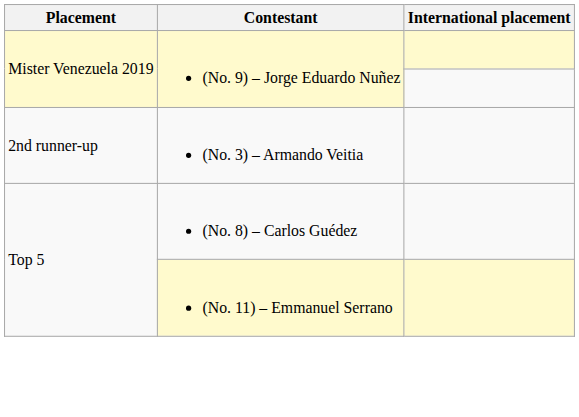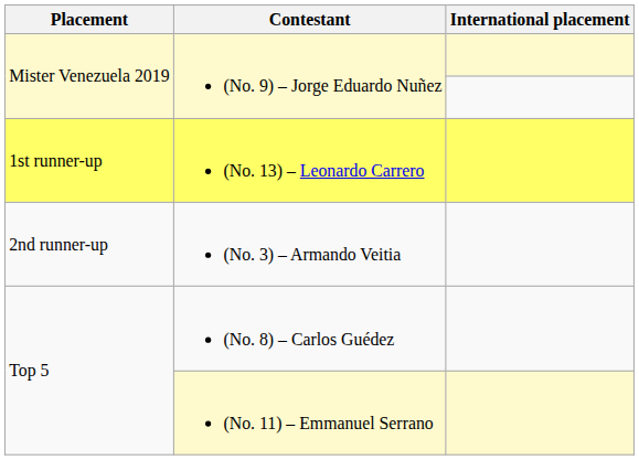+ row: 1st runner-up | (No. 13) – Leonardo Carrero
